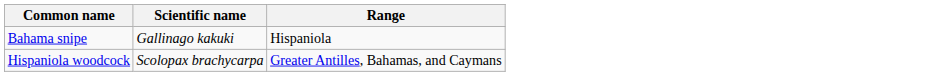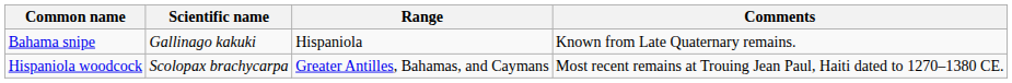+ column: Comments | Known from Late Quaternary remains. | Most recent remains at Trouing Jean Paul, Haiti dated to 1270–1380 CE.
